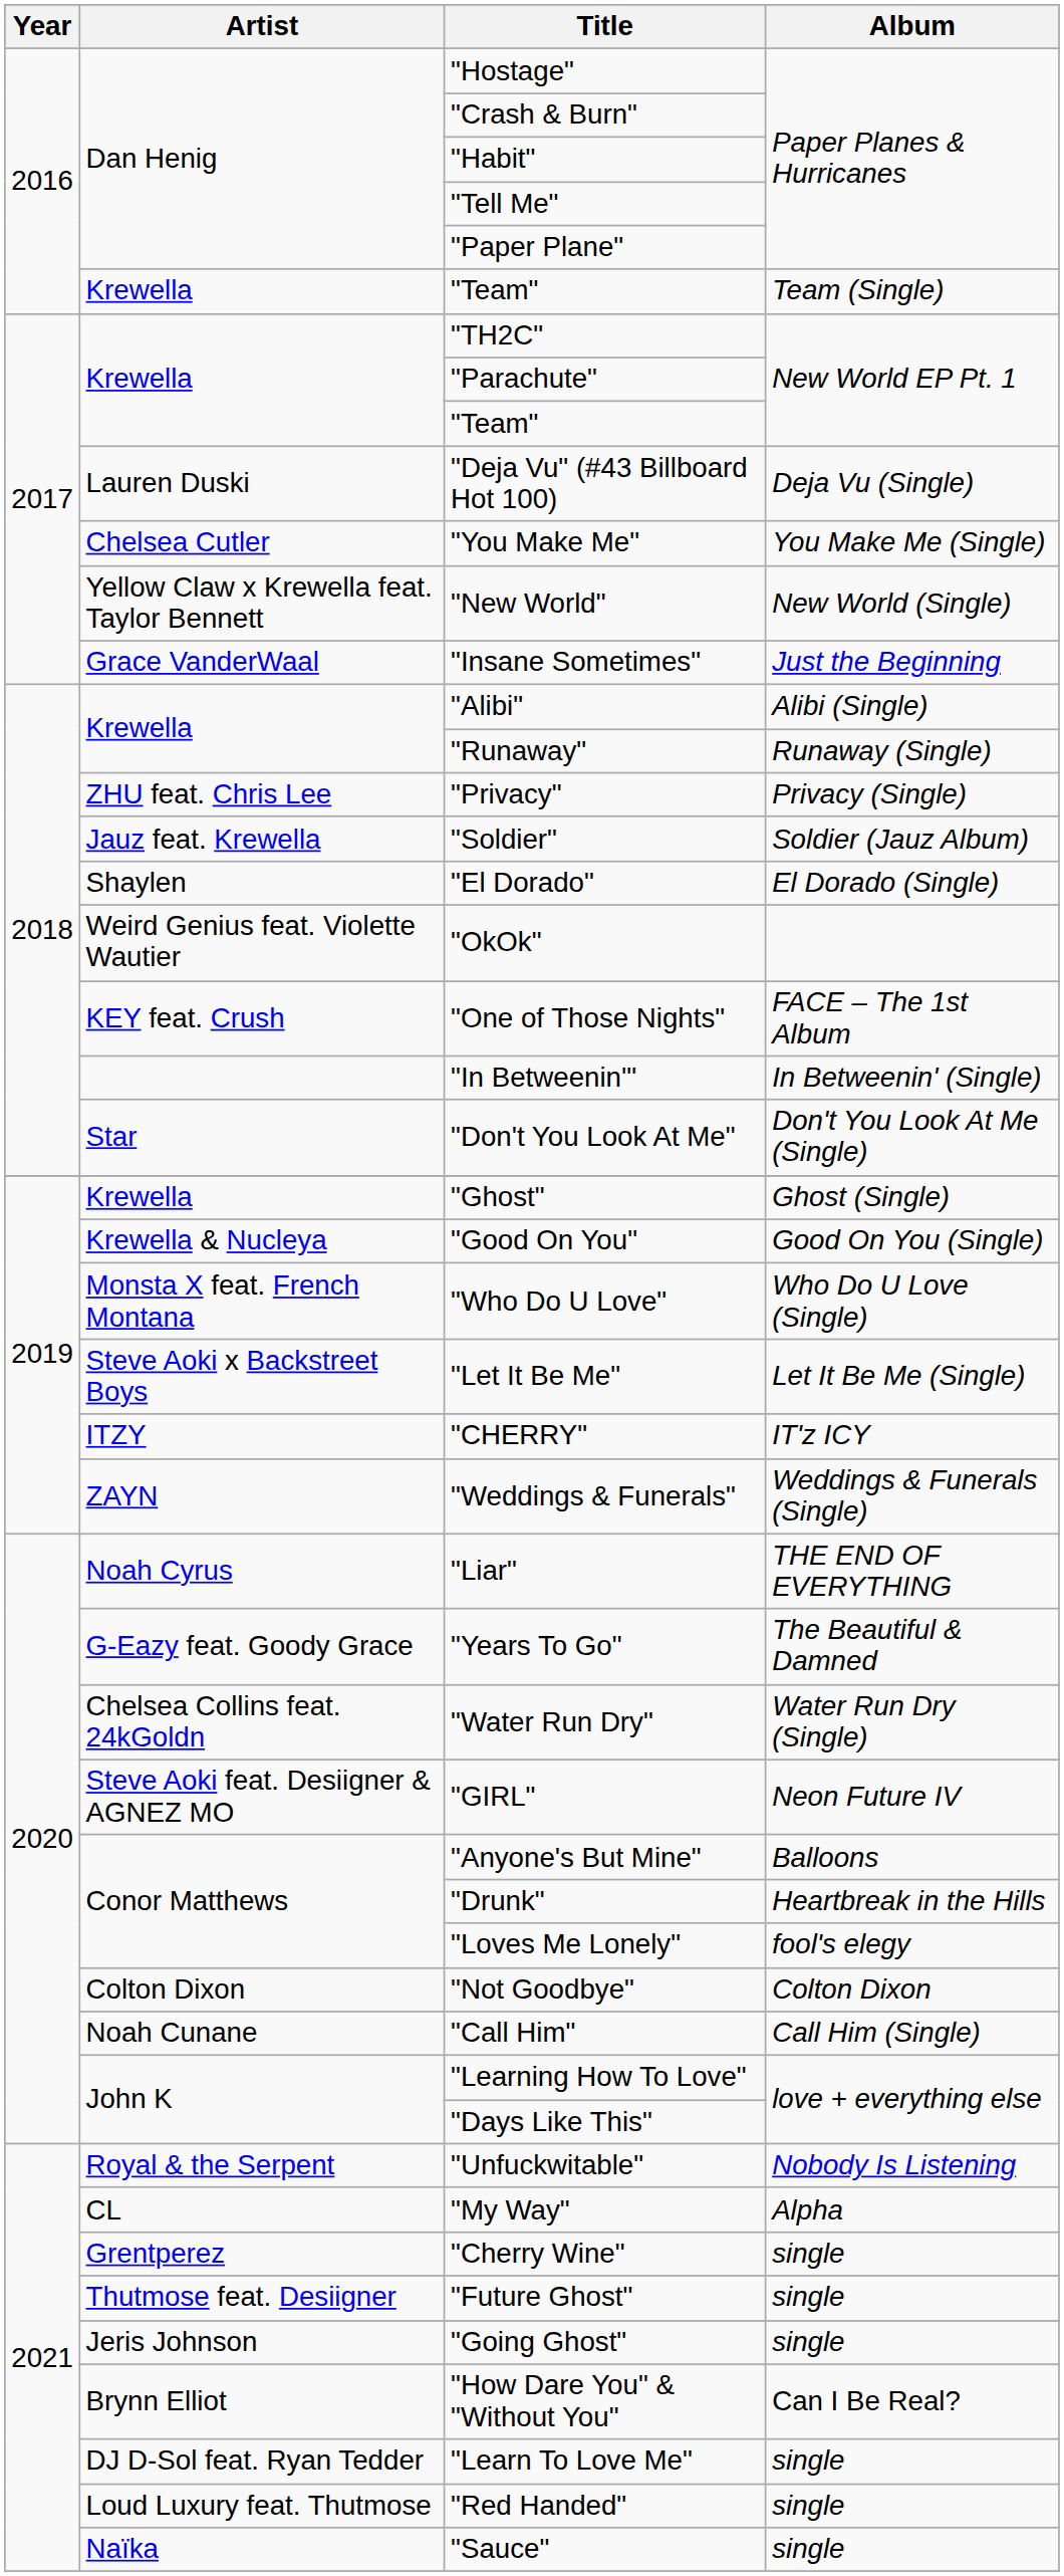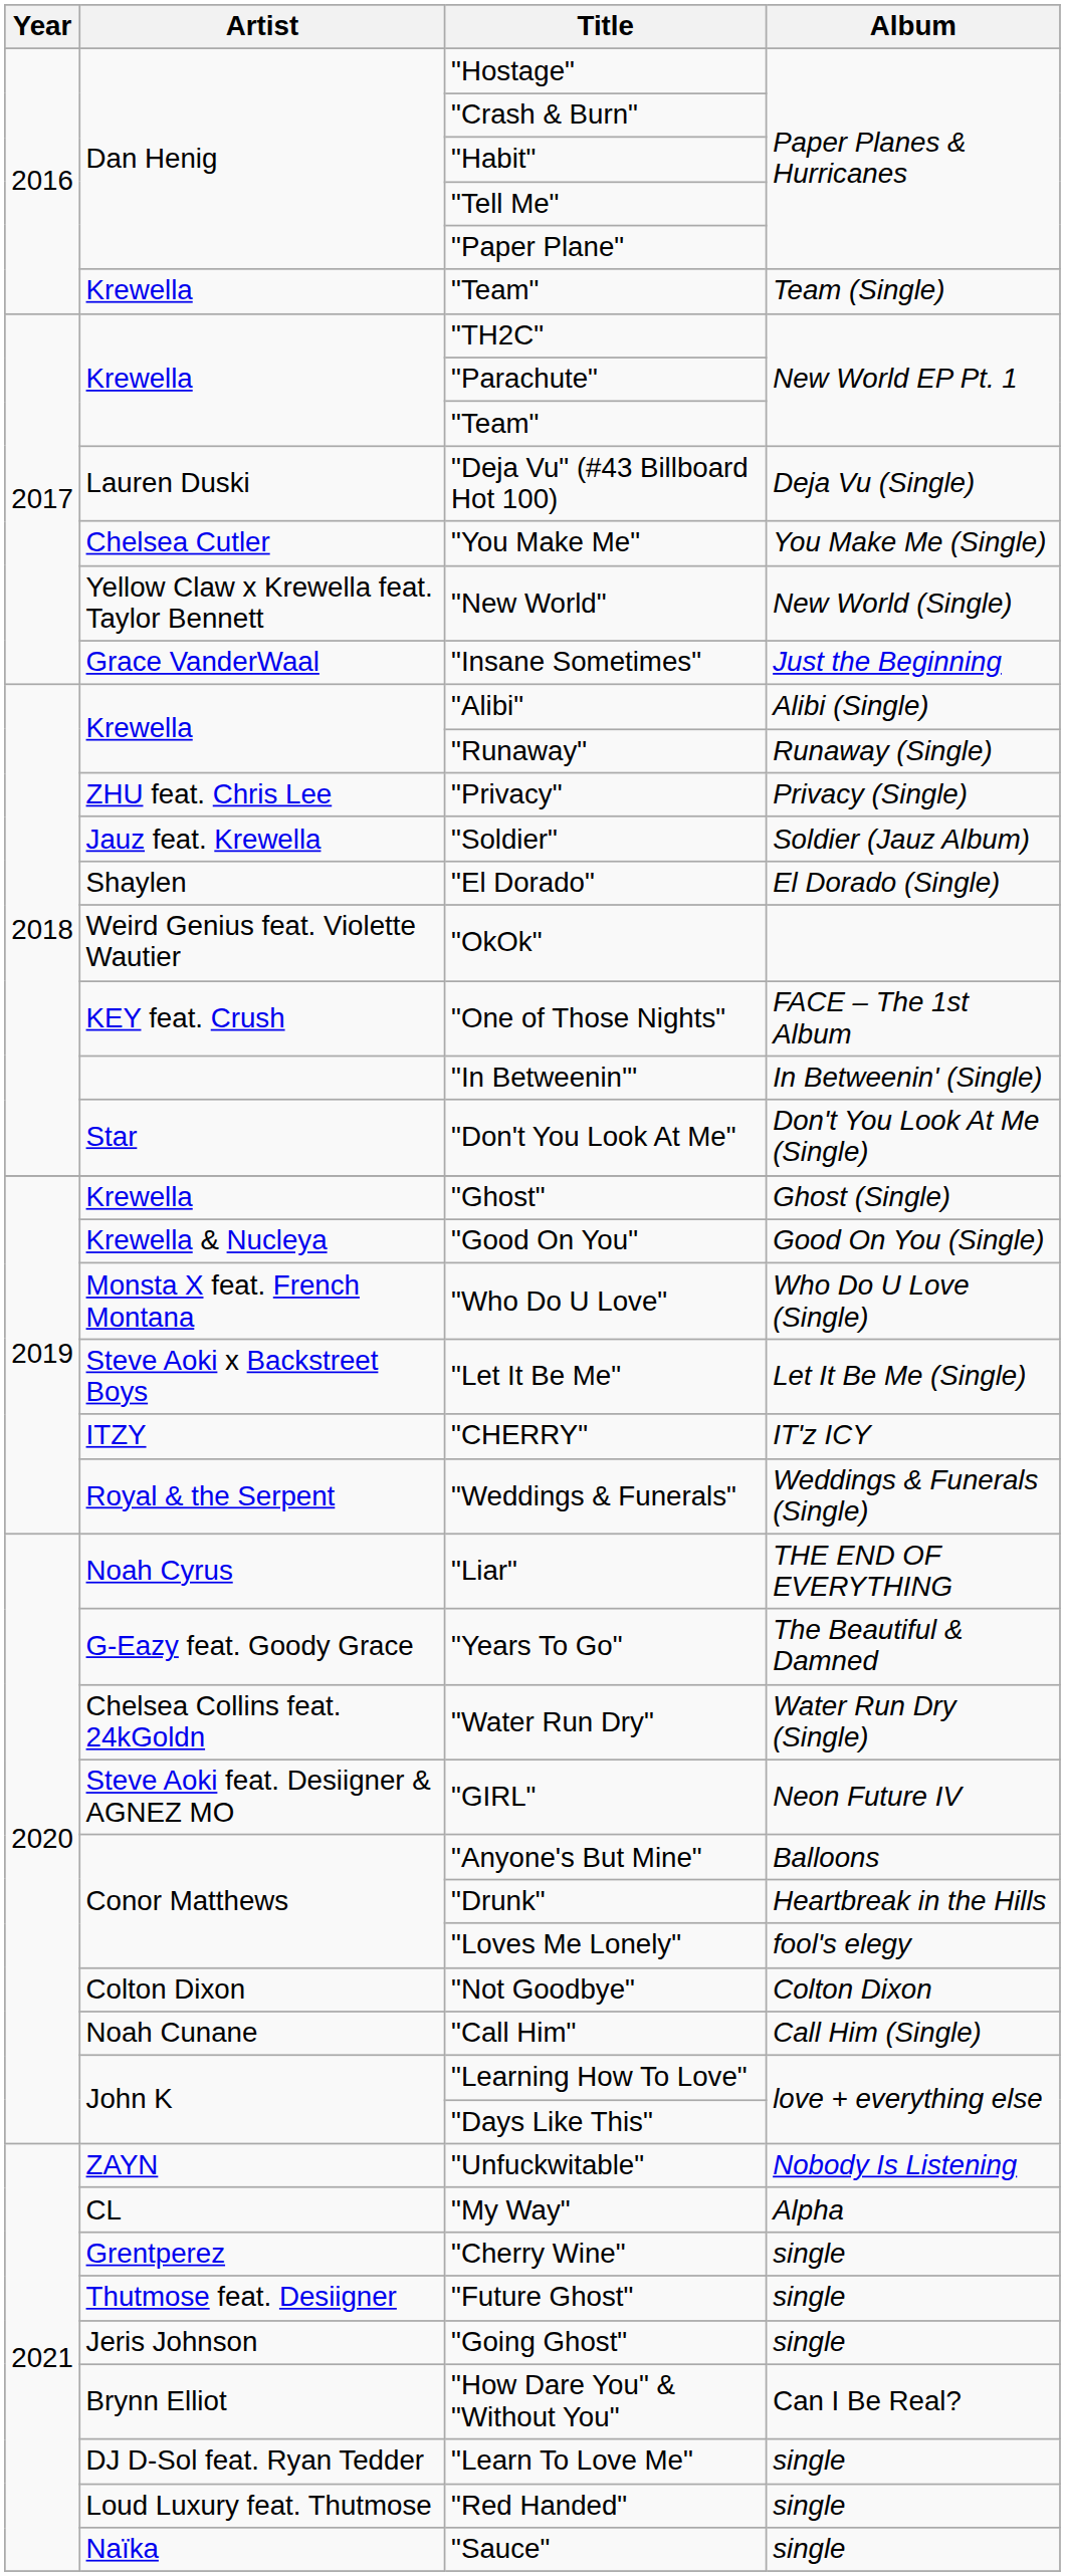"Weddings & Funerals" | Artist: ZAYN -> Royal & the Serpent
"Unfuckwitable" | Artist: Royal & the Serpent -> ZAYN
